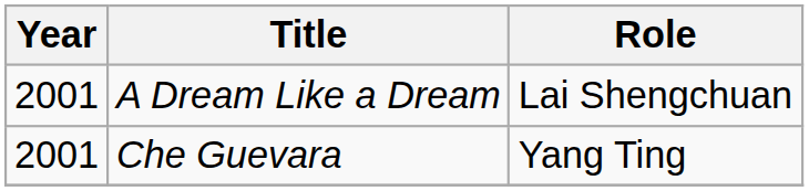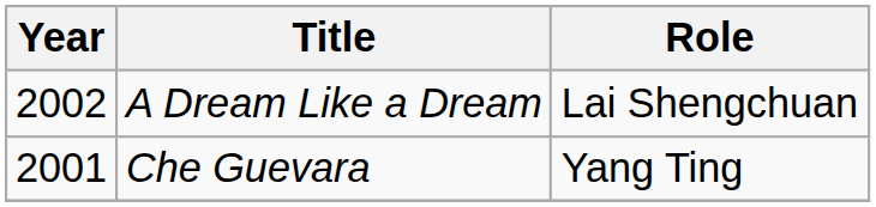A Dream Like a Dream | Year: 2001 -> 2002
